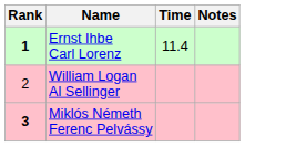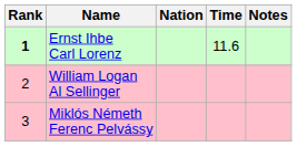+ column: Nation
Ernst Ihbe Carl Lorenz | Time: 11.4 -> 11.6
Miklós Németh Ferenc Pelvássy | Rank: bold -> normal
